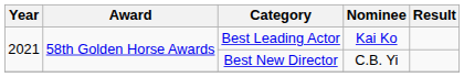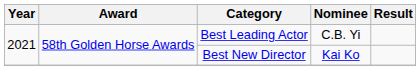Best Leading Actor | Nominee: Kai Ko -> C.B. Yi
Best New Director | Nominee: C.B. Yi -> Kai Ko
